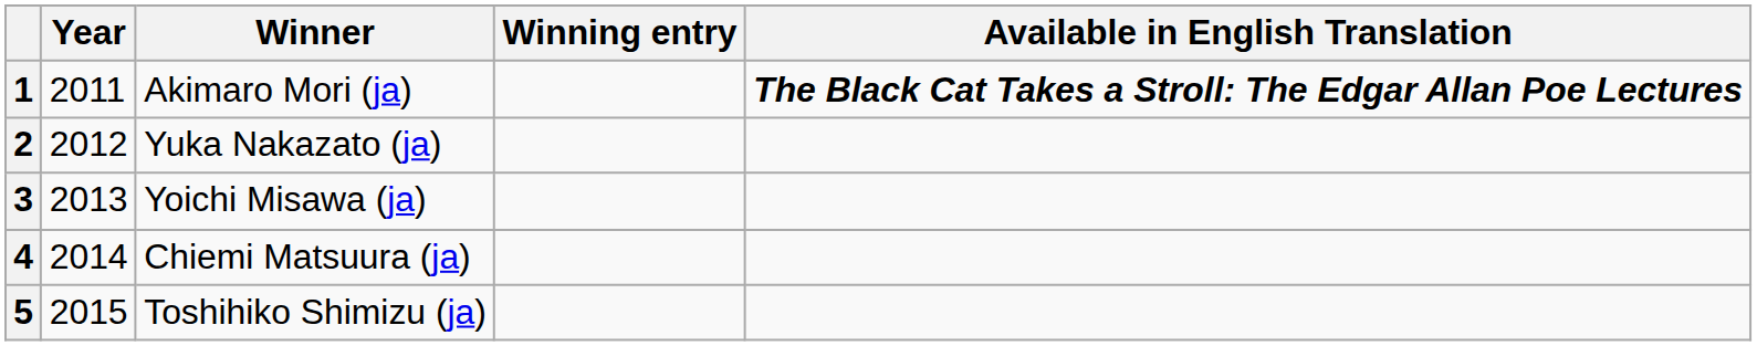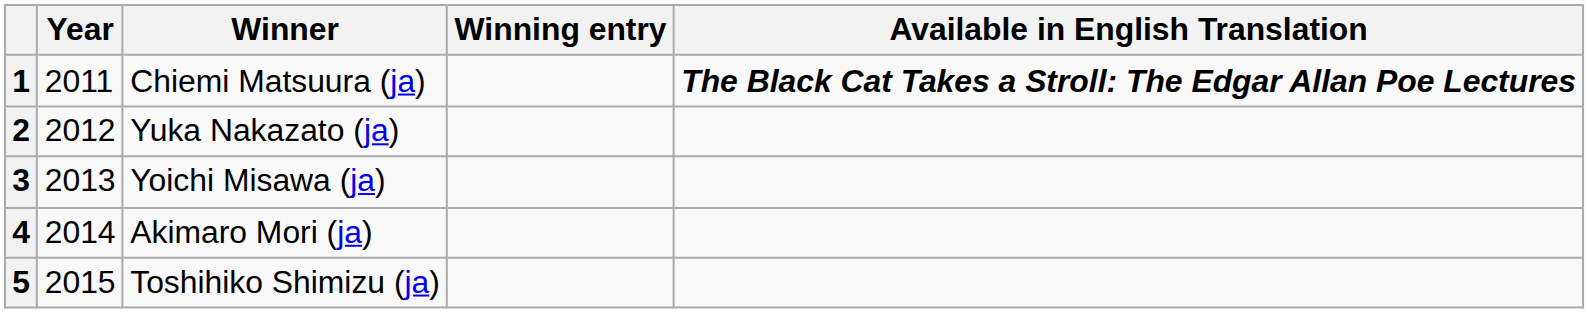1 | Winner: Akimaro Mori (ja) -> Chiemi Matsuura (ja)
4 | Winner: Chiemi Matsuura (ja) -> Akimaro Mori (ja)
